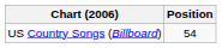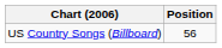US Country Songs (Billboard) | Position: 54 -> 56
